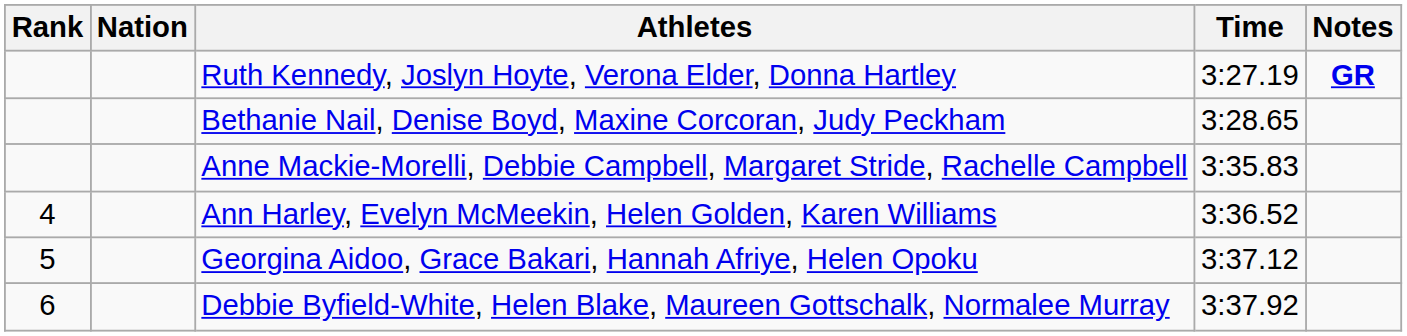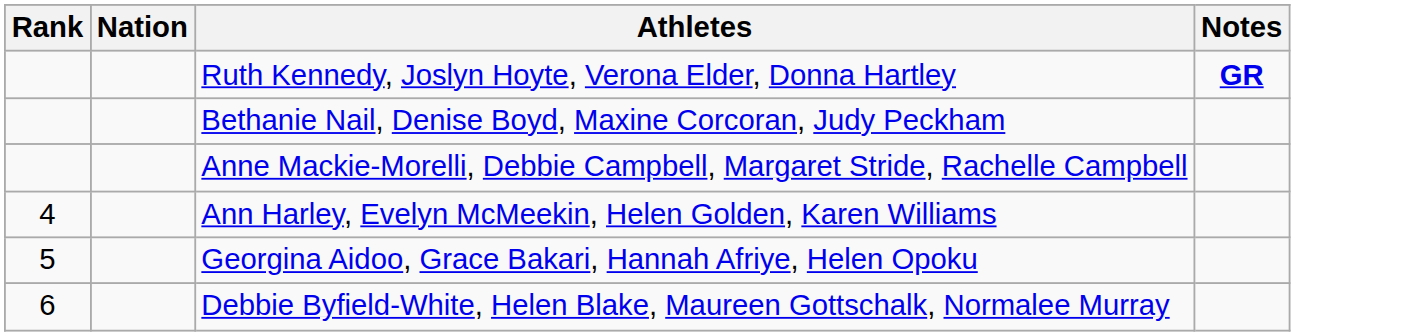- column: Time | 3:27.19 | 3:28.65 | 3:35.83 | 3:36.52 | 3:37.12 | 3:37.92
